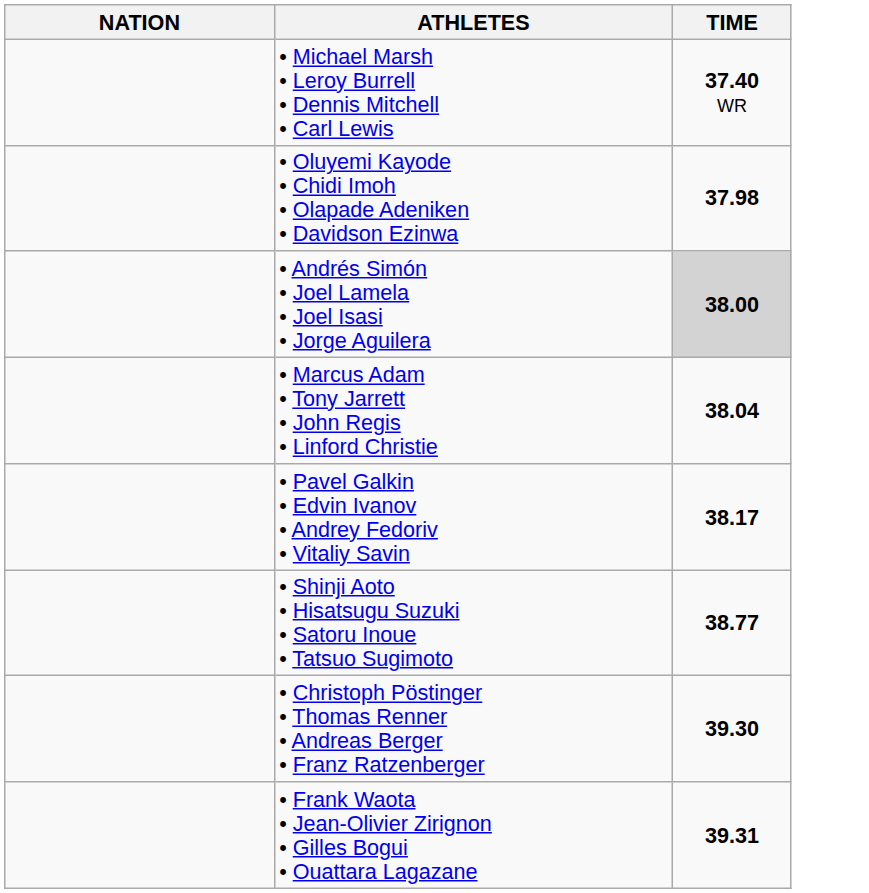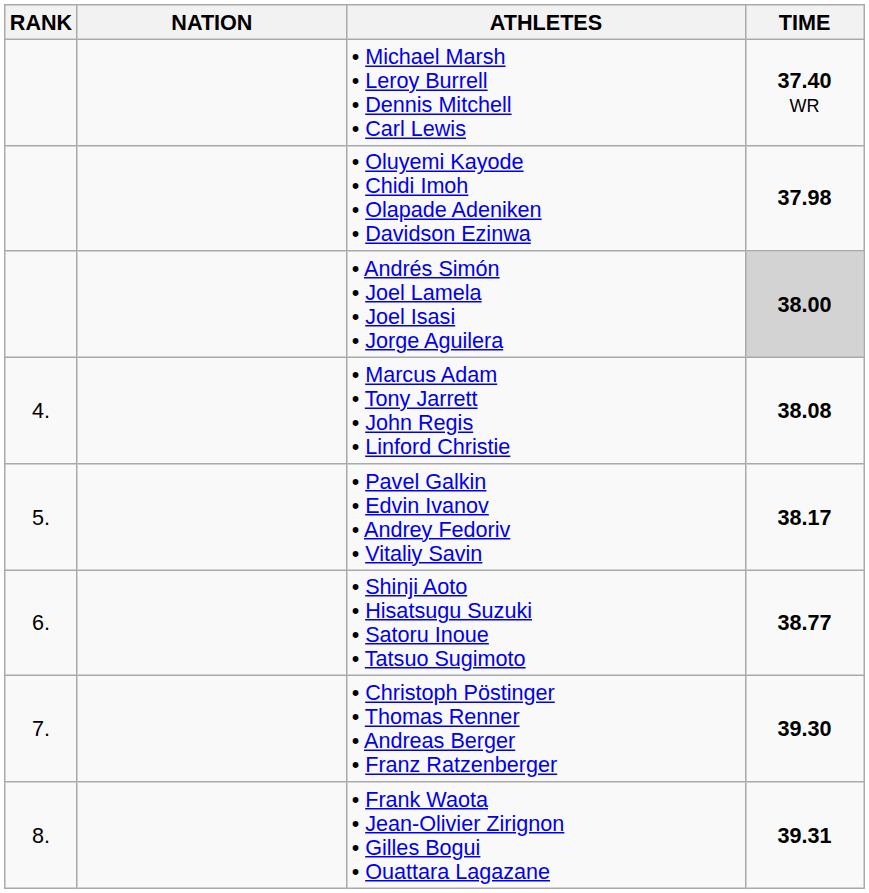+ column: RANK | 4. | 5. | 6. | 7. | 8.
• Marcus Adam • Tony Jarrett • John Regis • Linford Christie | TIME: 38.04 -> 38.08
